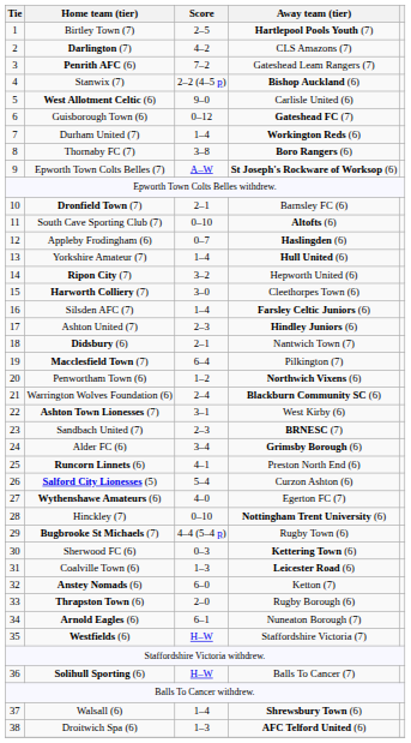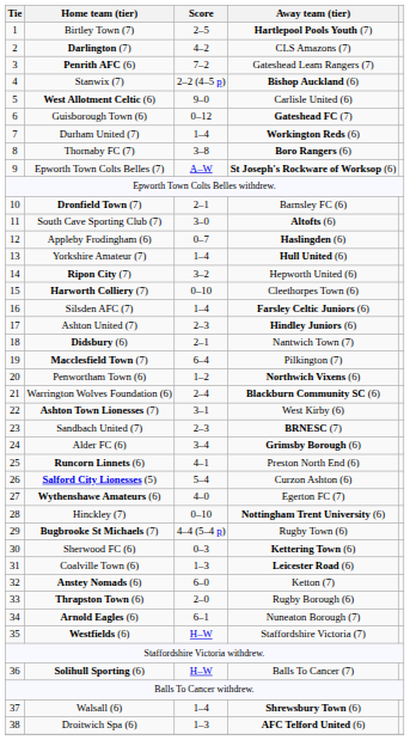South Cave Sporting Club (7) | Score: 0–10 -> 3–0
Harworth Colliery (7) | Score: 3–0 -> 0–10
